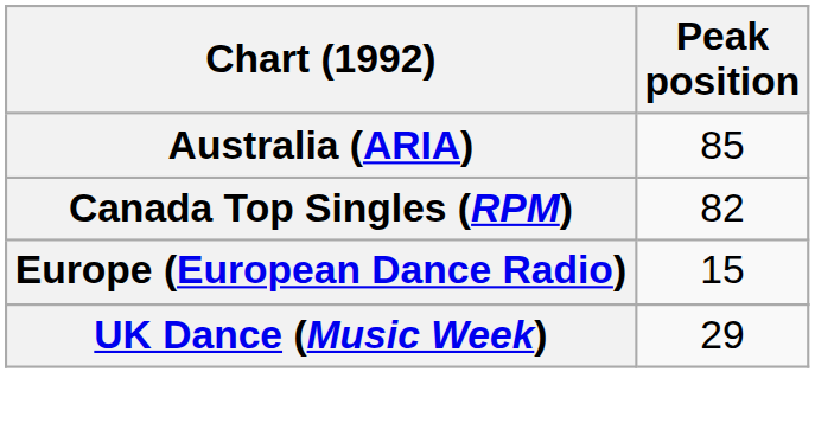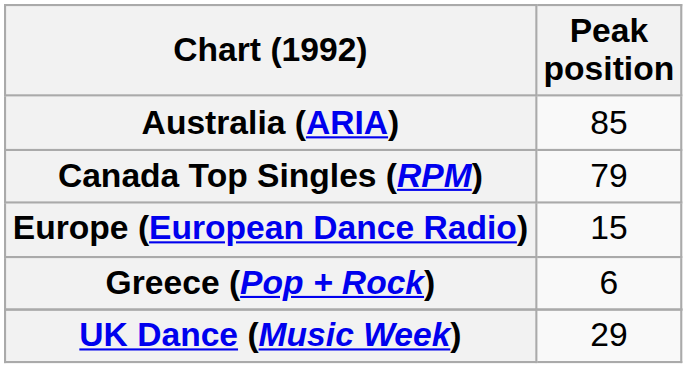Canada Top Singles (RPM) | Peak position: 82 -> 79
+ row: Greece (Pop + Rock) | 6
